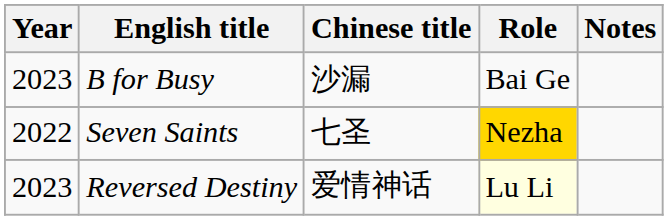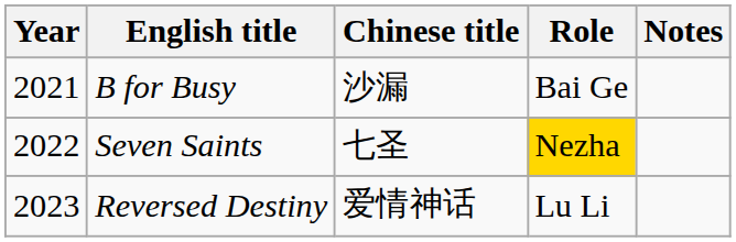B for Busy | Year: 2023 -> 2021
Reversed Destiny | Role: lightyellow background -> no background
